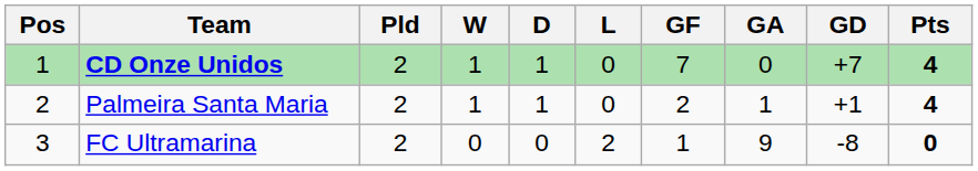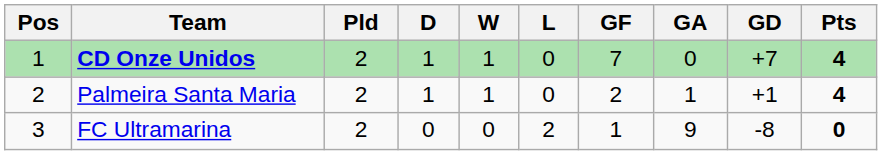columns swapped: W <-> D
